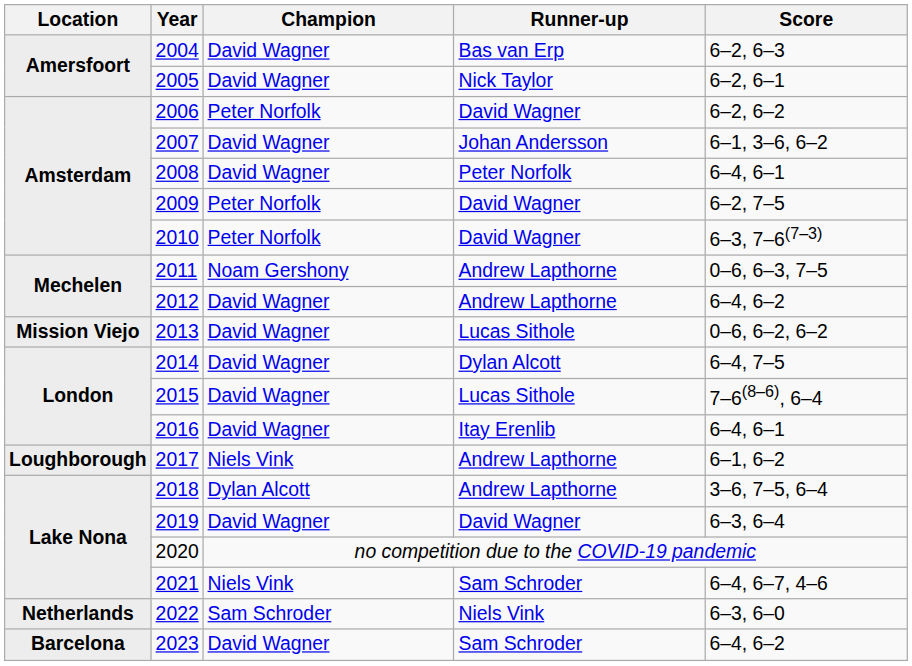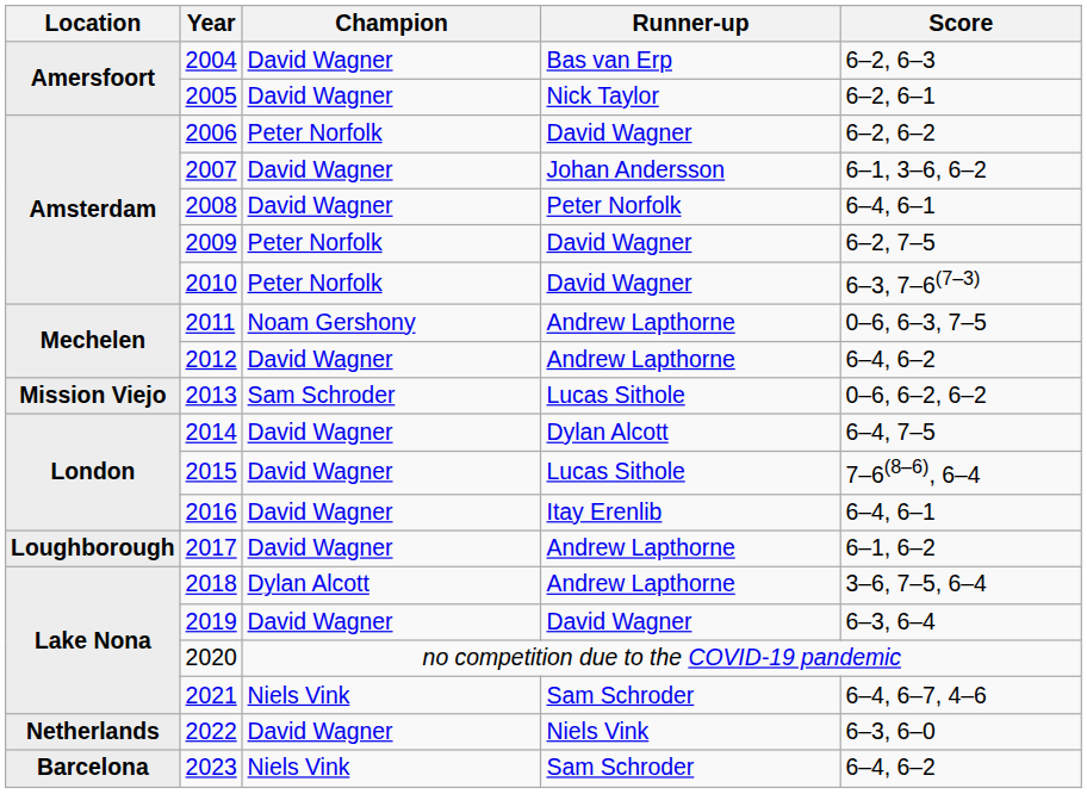2013 | Champion: David Wagner -> Sam Schroder
2017 | Champion: Niels Vink -> David Wagner
2022 | Champion: Sam Schroder -> David Wagner
2023 | Champion: David Wagner -> Niels Vink
